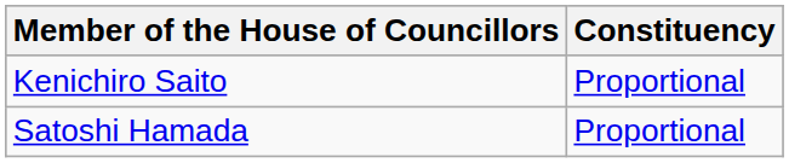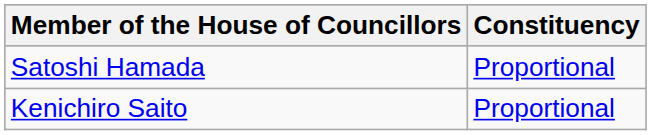rows swapped: Satoshi Hamada <-> Kenichiro Saito
